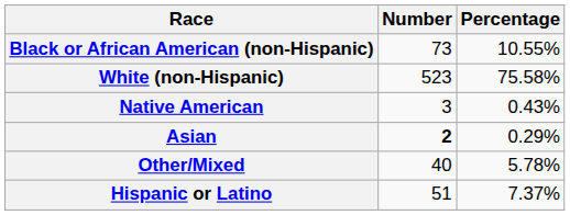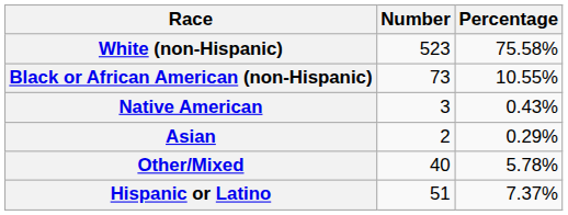rows swapped: White (non-Hispanic) <-> Black or African American (non-Hispanic)
Asian | Number: bold -> normal
